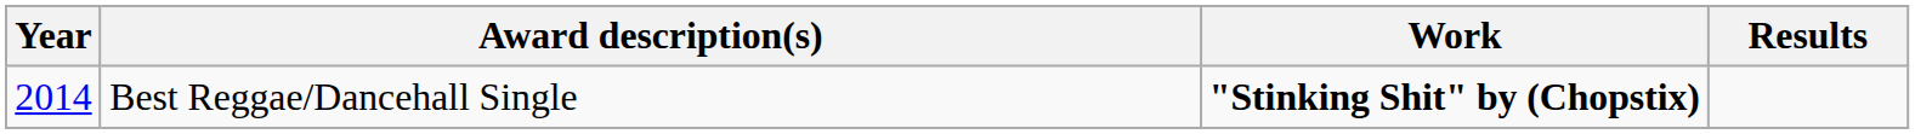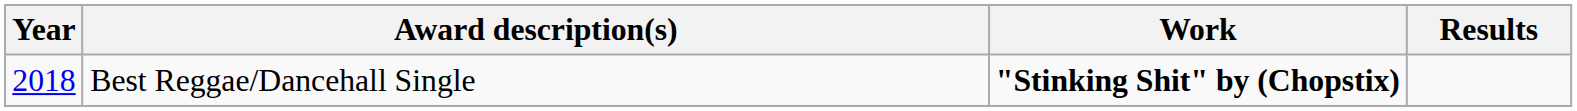Best Reggae/Dancehall Single | Year: 2014 -> 2018
